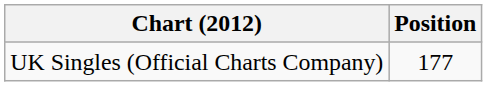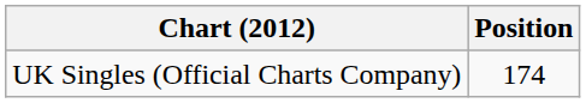UK Singles (Official Charts Company) | Position: 177 -> 174
